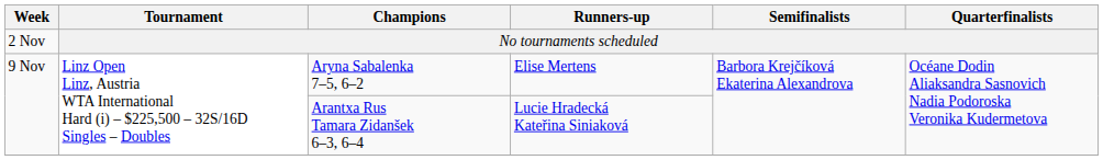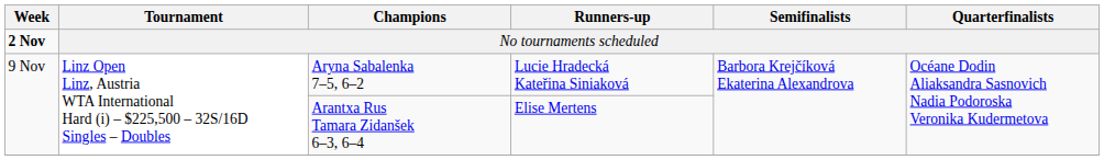No tournaments scheduled | Week: normal -> bold
Aryna Sabalenka 7–5, 6–2 | Runners-up: Elise Mertens -> Lucie Hradecká Kateřina Siniaková
Arantxa Rus Tamara Zidanšek 6–3, 6–4 | Runners-up: Lucie Hradecká Kateřina Siniaková -> Elise Mertens
